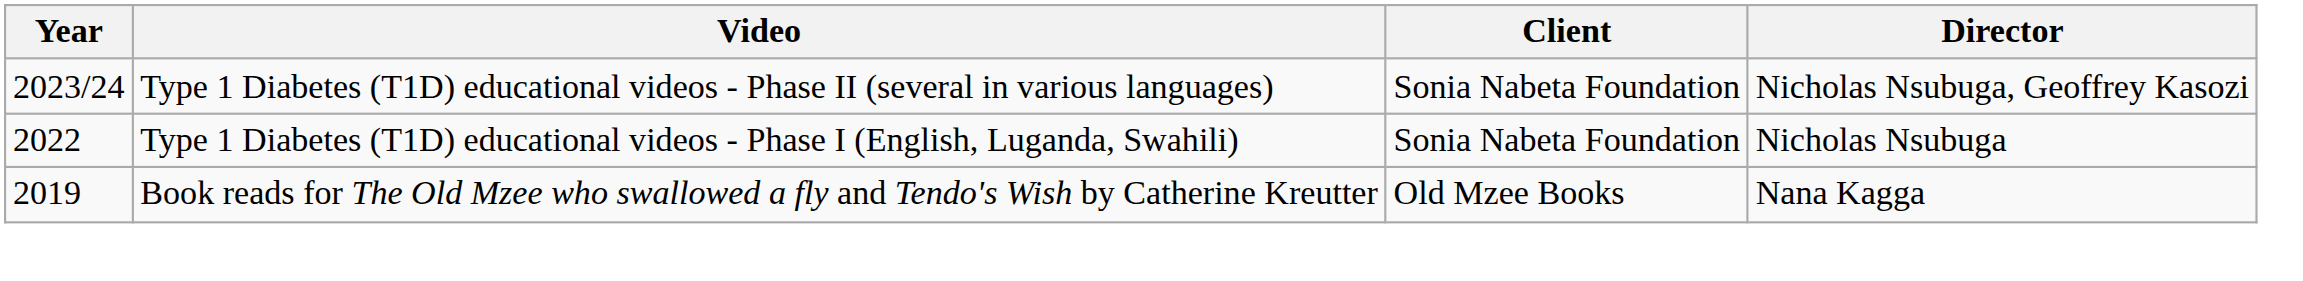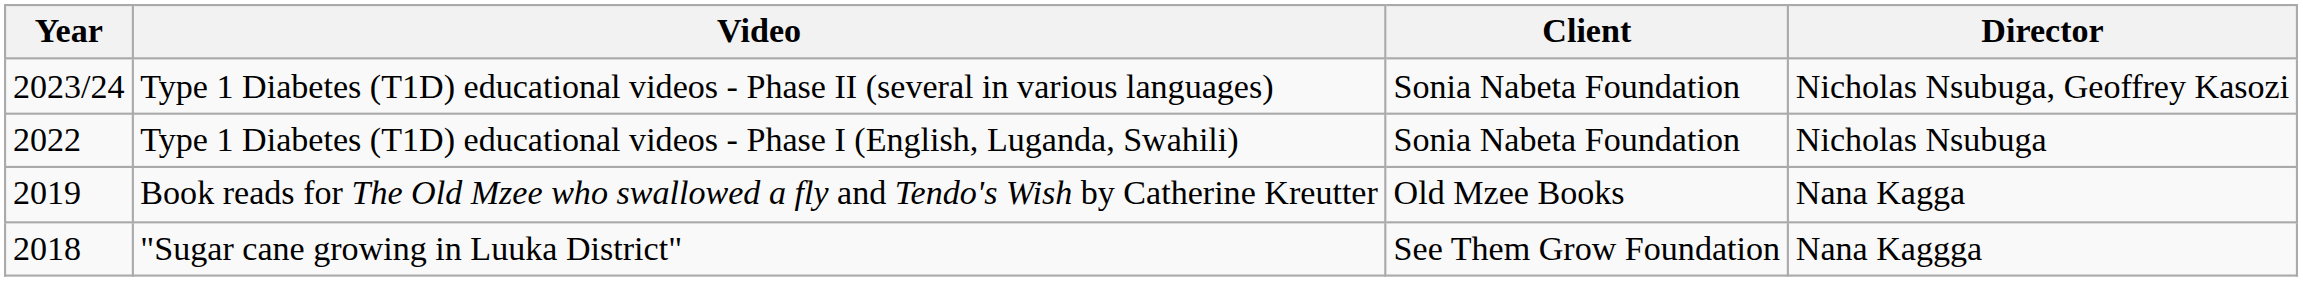+ row: 2018 | "Sugar cane growing in Luuka District" | See Them Grow Foundation | Nana Kaggga
